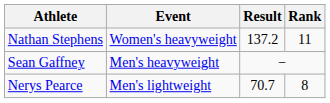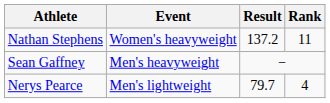Nerys Pearce | Result: 70.7 -> 79.7
Nerys Pearce | Rank: 8 -> 4
